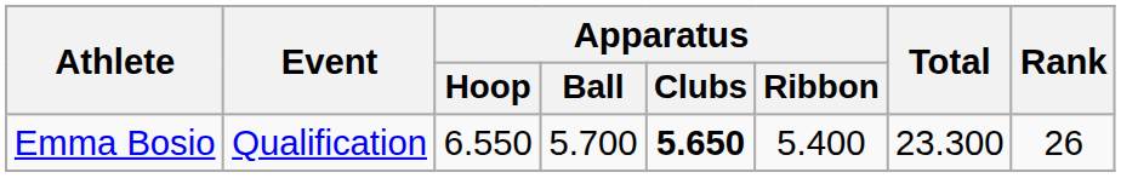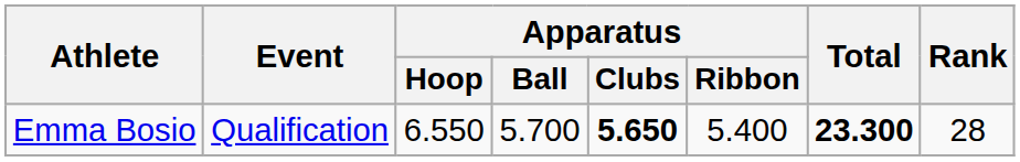Emma Bosio | Total: normal -> bold
Emma Bosio | Rank: 26 -> 28
